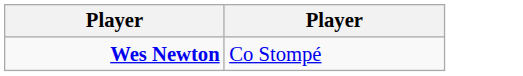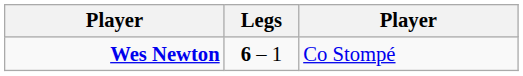+ column: Legs | 6 – 1
